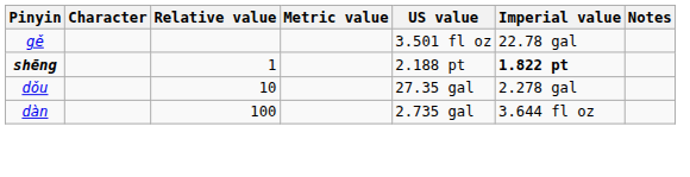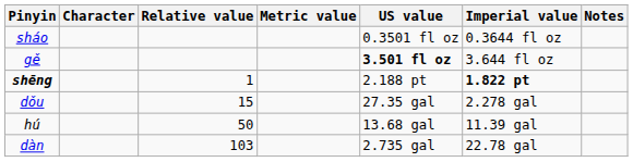+ row: sháo | 0.3501 fl oz | 0.3644 fl oz
gě | US value: normal -> bold
gě | Imperial value: 22.78 gal -> 3.644 fl oz
dǒu | Relative value: 10 -> 15
+ row: hú | 50 | 13.68 gal | 11.39 gal
dàn | Relative value: 100 -> 103
dàn | Imperial value: 3.644 fl oz -> 22.78 gal
